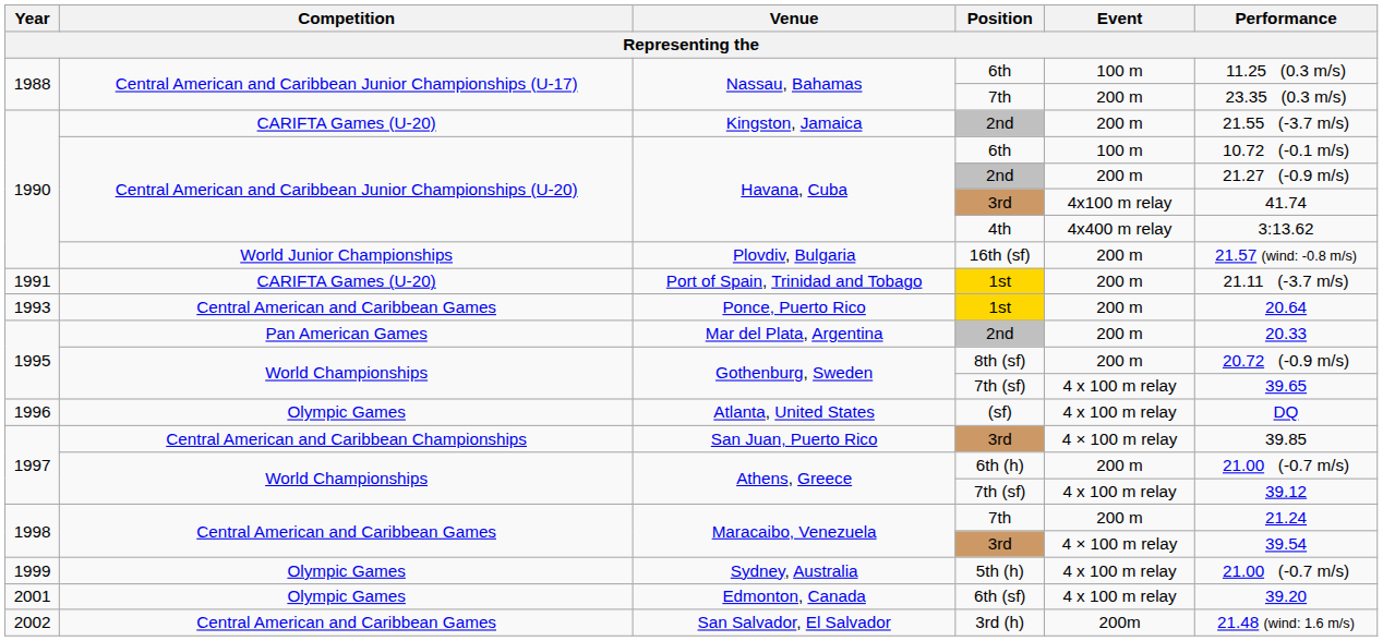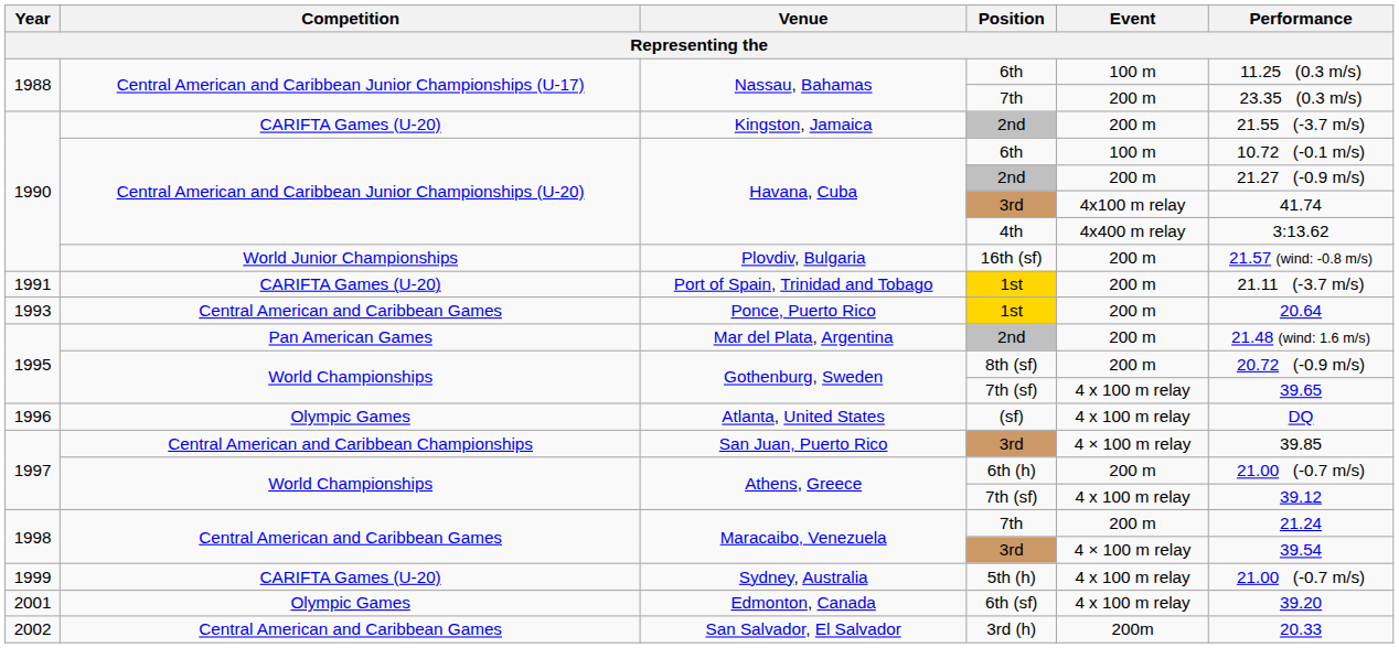Mar del Plata, Argentina | Performance: 20.33 -> 21.48 (wind: 1.6 m/s)
Sydney, Australia | Competition: Olympic Games -> CARIFTA Games (U-20)
San Salvador, El Salvador | Performance: 21.48 (wind: 1.6 m/s) -> 20.33
